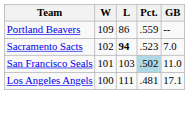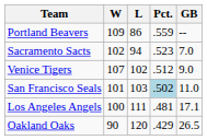Sacramento Sacts | L: bold -> normal
+ row: Venice Tigers | 107 | 102 | .512 | 9.0
+ row: Oakland Oaks | 90 | 120 | .429 | 26.5
